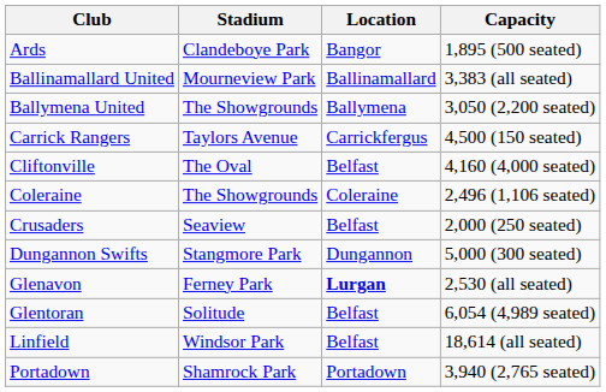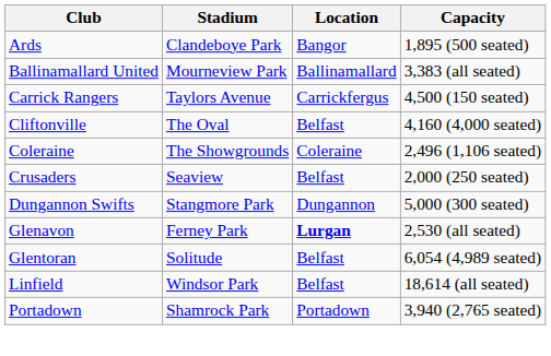- row: Ballymena United | The Showgrounds | Ballymena | 3,050 (2,200 seated)
